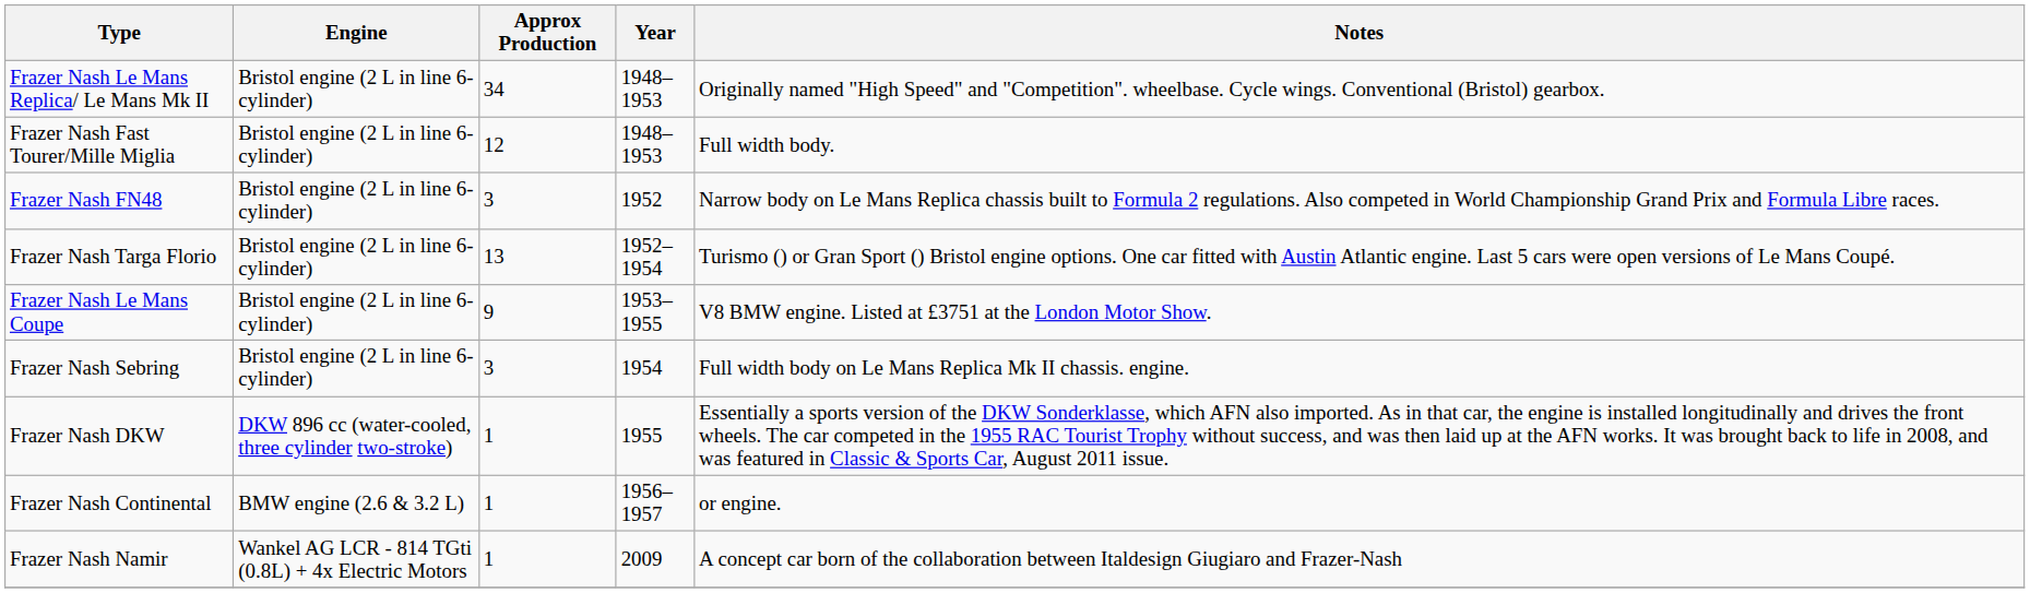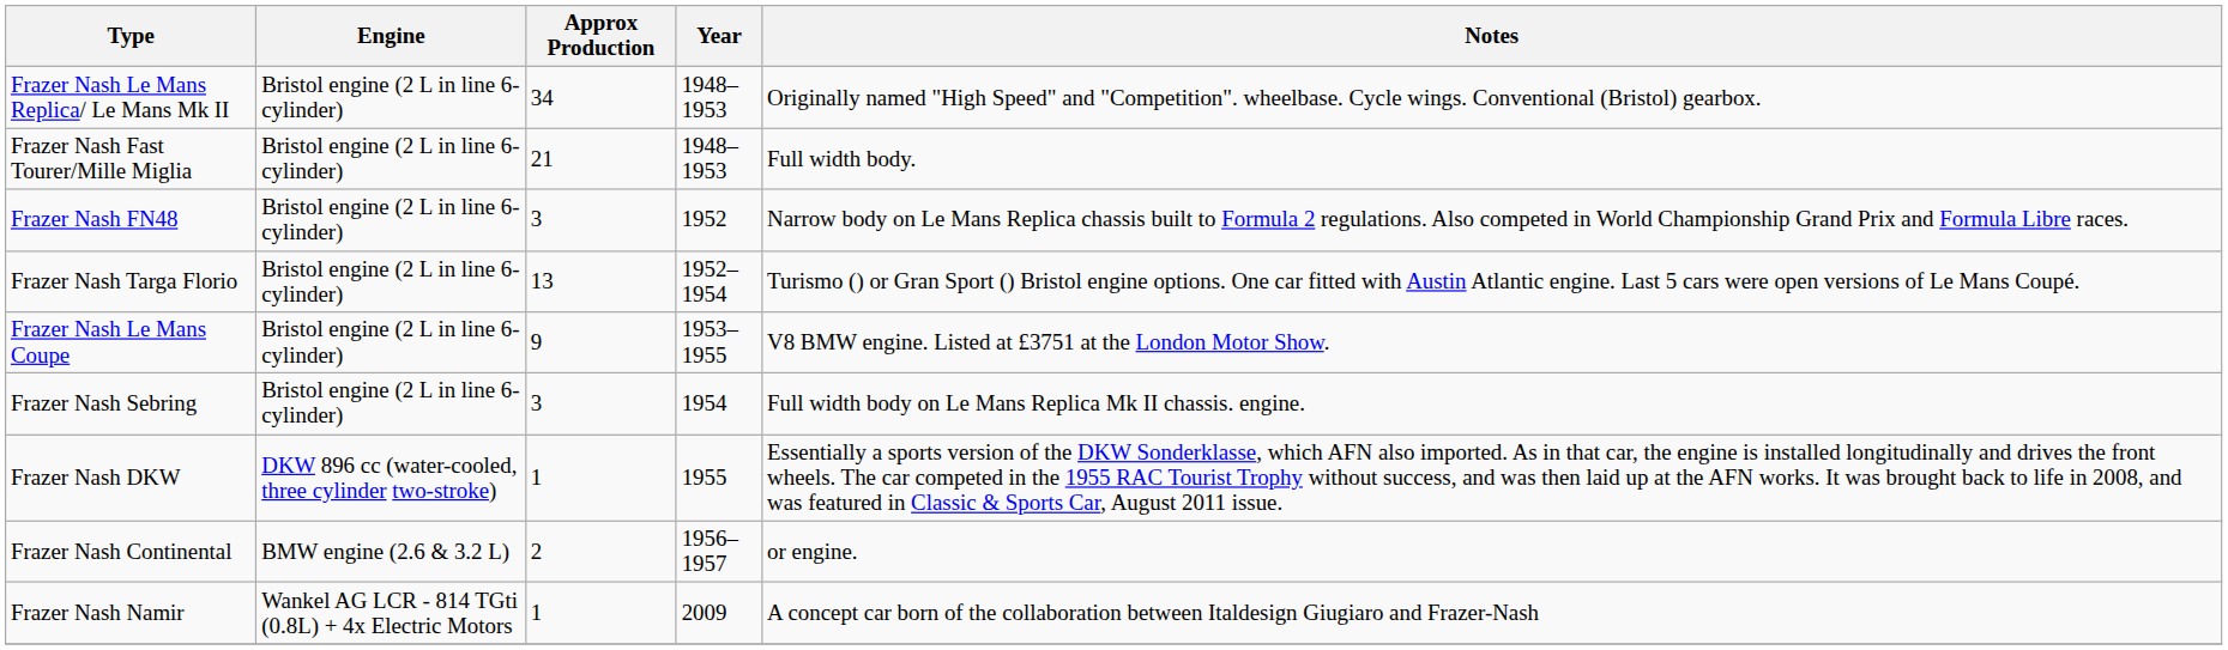Frazer Nash Fast Tourer/Mille Miglia | Approx Production: 12 -> 21
Frazer Nash Continental | Approx Production: 1 -> 2
